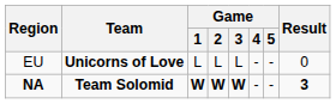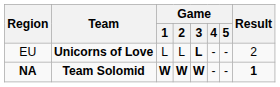EU | Game / 3: normal -> bold
EU | Result: 0 -> 2
NA | Result: 3 -> 1
